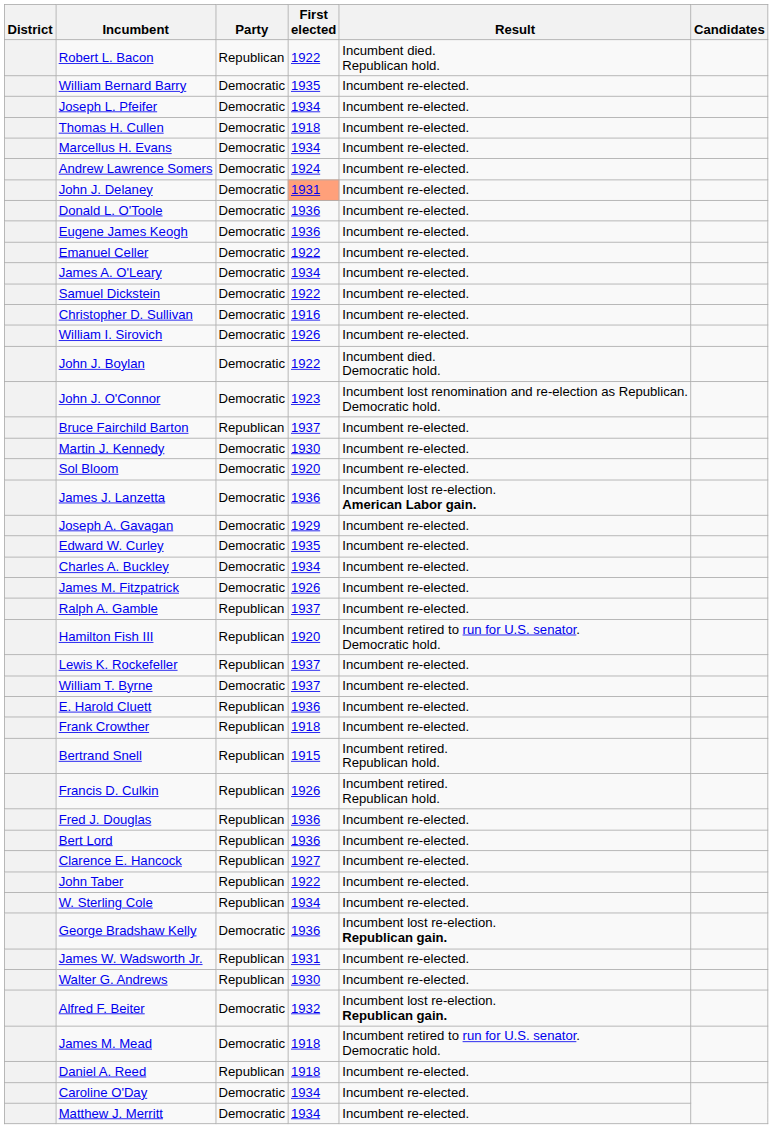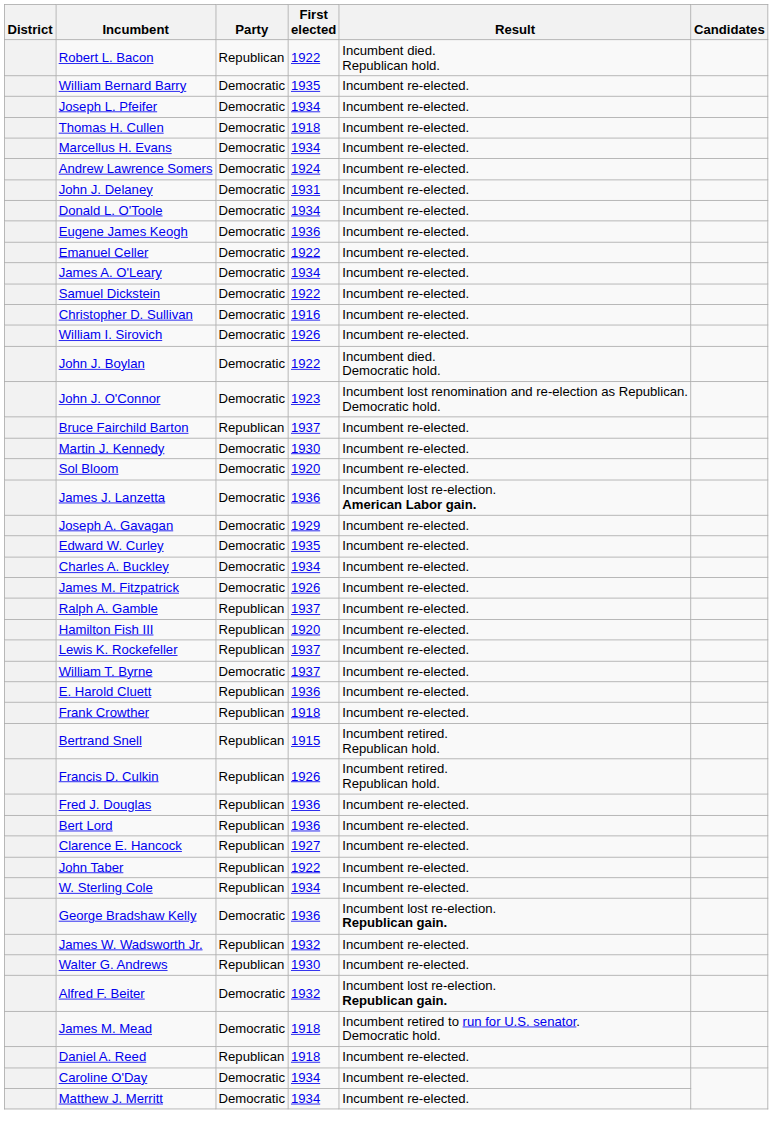John J. Delaney | First elected: lightsalmon background -> no background
Donald L. O'Toole | First elected: 1936 -> 1934
Hamilton Fish III | Result: Incumbent retired to run for U.S. senator. Democratic hold. -> Incumbent re-elected.
James W. Wadsworth Jr. | First elected: 1931 -> 1932
